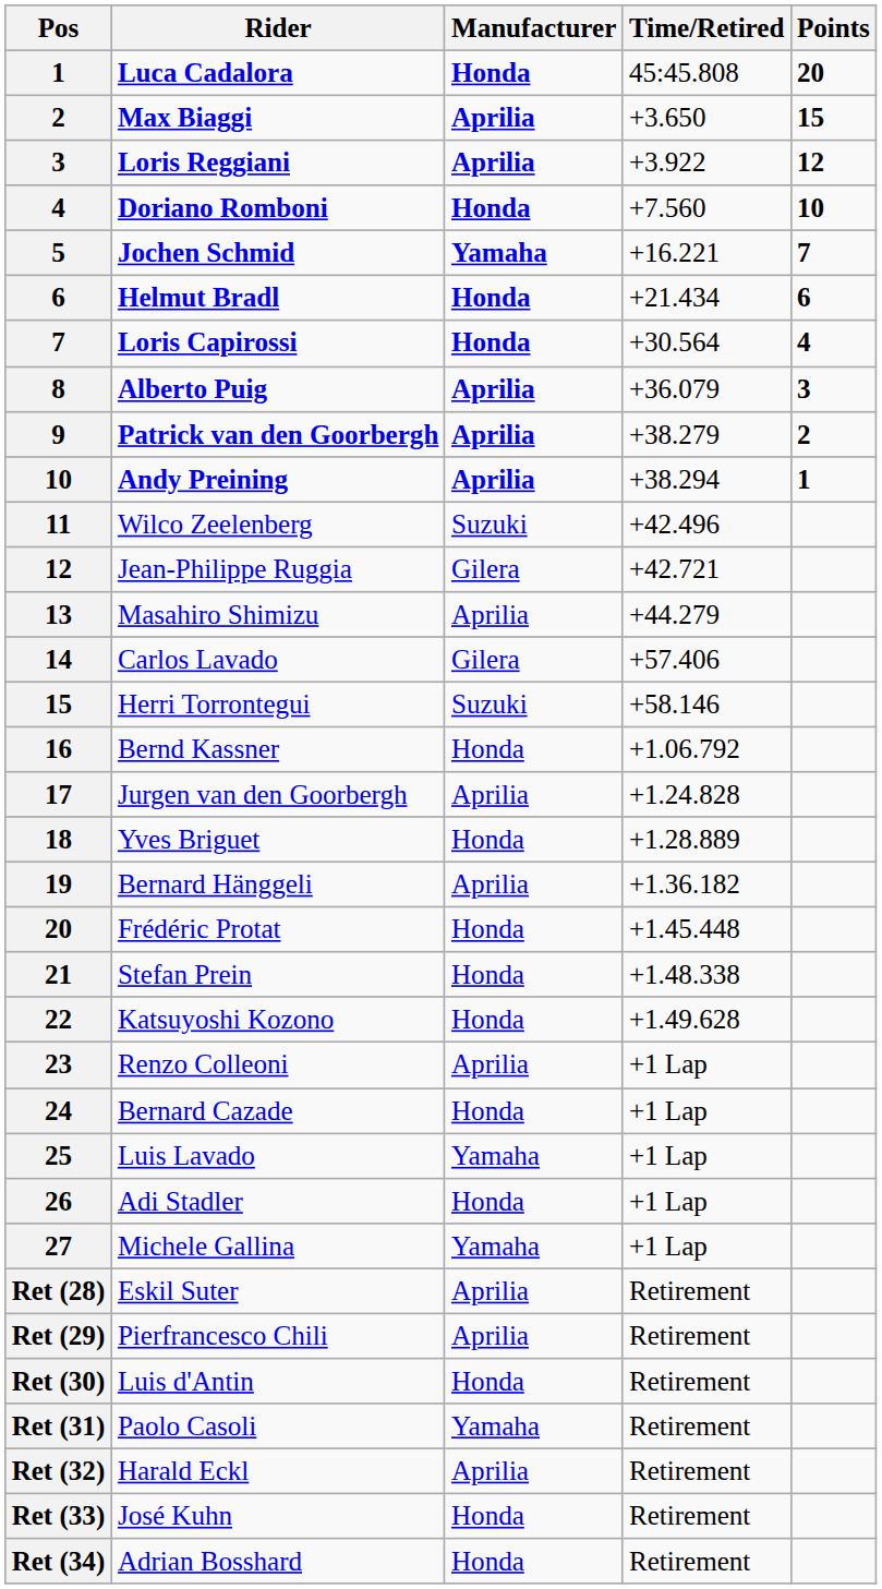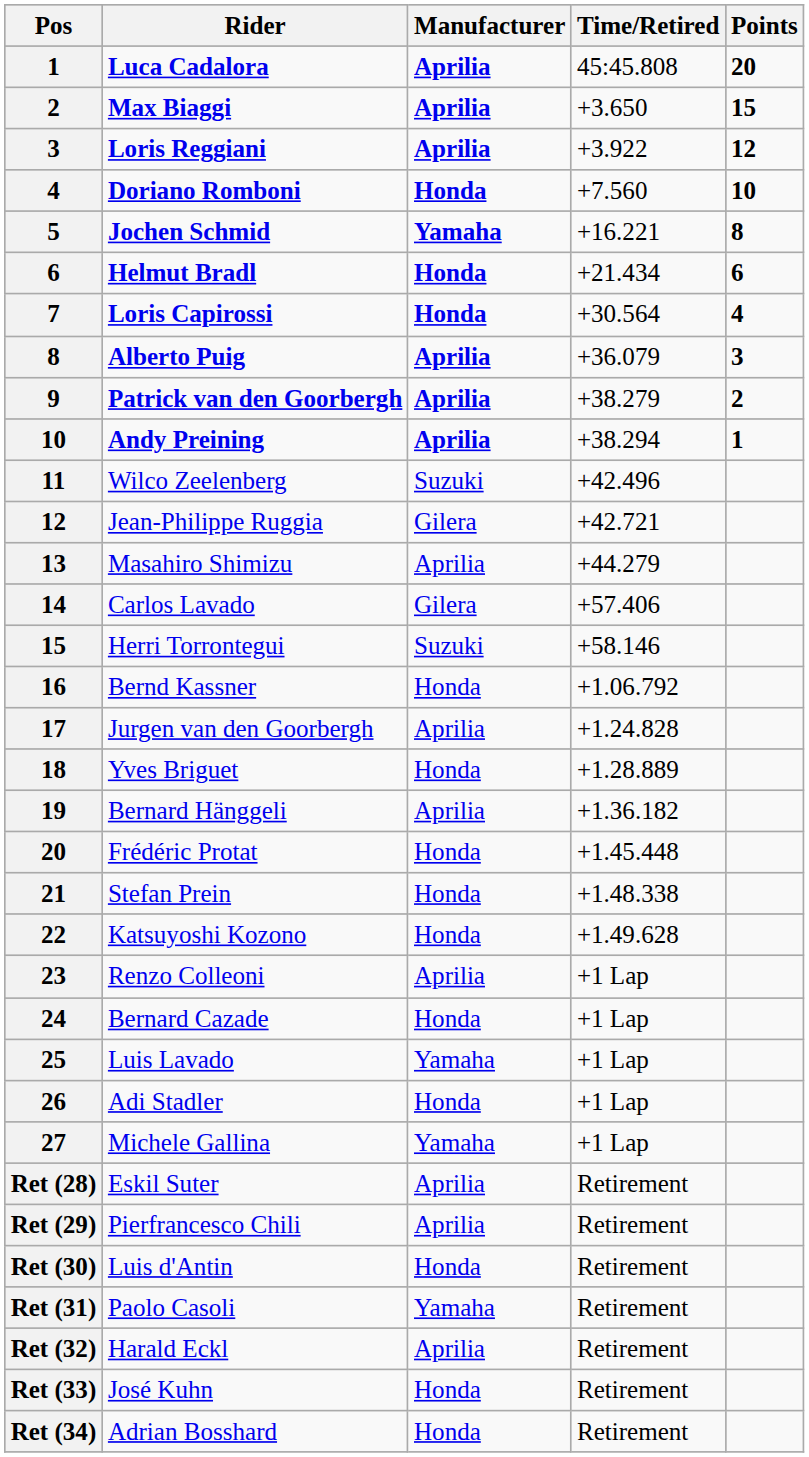Luca Cadalora | Manufacturer: Honda -> Aprilia
Jochen Schmid | Points: 7 -> 8
